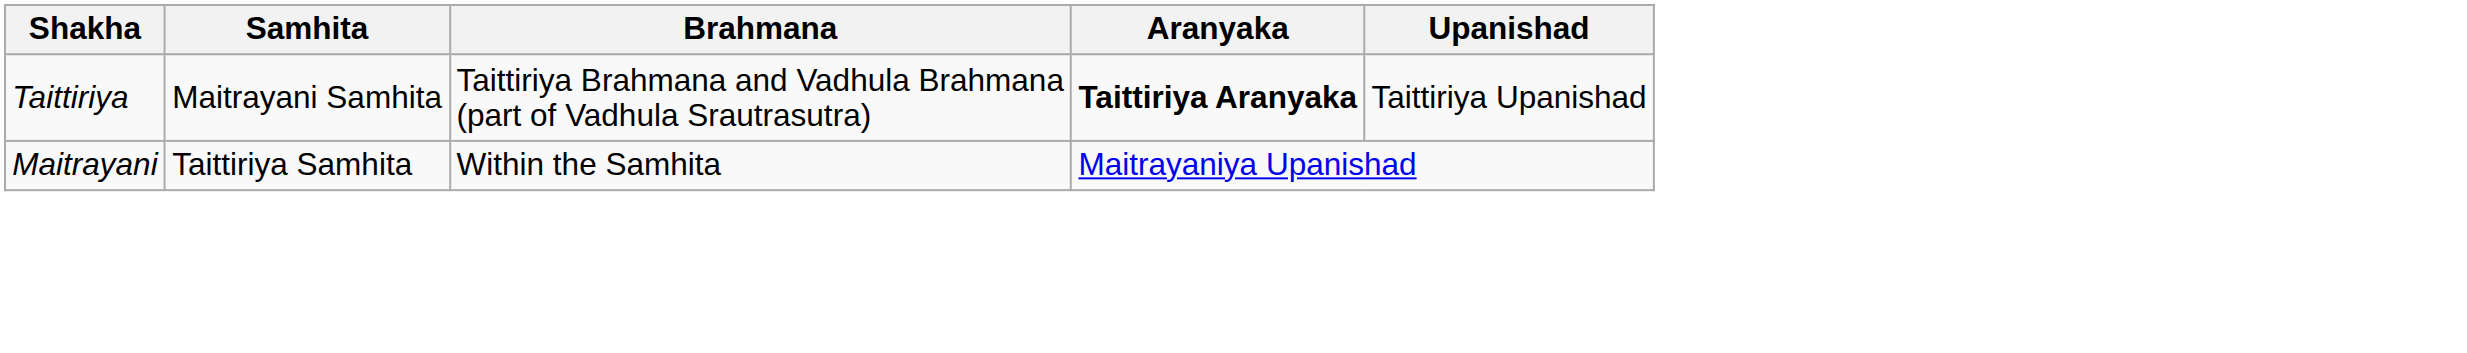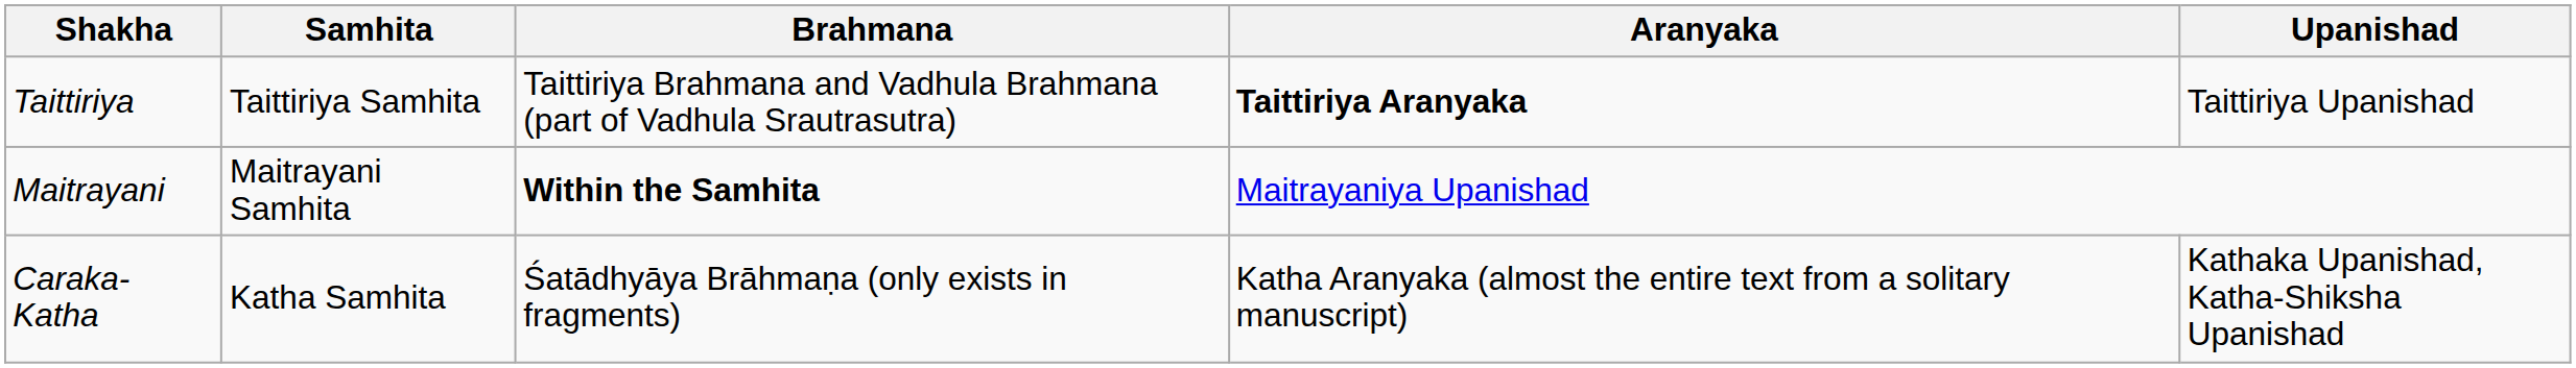Taittiriya | Samhita: Maitrayani Samhita -> Taittiriya Samhita
Maitrayani | Samhita: Taittiriya Samhita -> Maitrayani Samhita
Maitrayani | Brahmana: normal -> bold
+ row: Caraka-Katha | Katha Samhita | Śatādhyāya Brāhmaṇa (only exists in fragments) | Katha Aranyaka (almost the entire text from a solitary manuscript) | Kathaka Upanishad, Katha-Shiksha Upanishad
